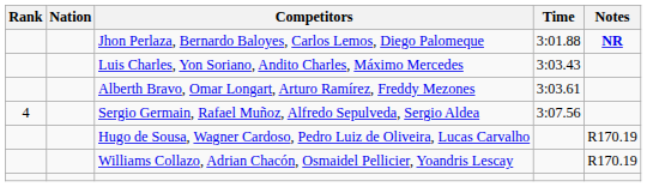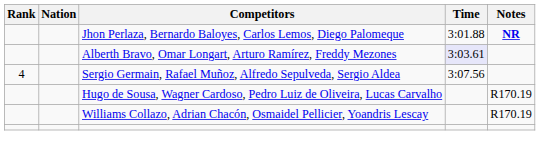- row: Luis Charles, Yon Soriano, Andito Charles, Máximo Mercedes | 3:03.43
Alberth Bravo, Omar Longart, Arturo Ramírez, Freddy Mezones | Time: no background -> lavender background
